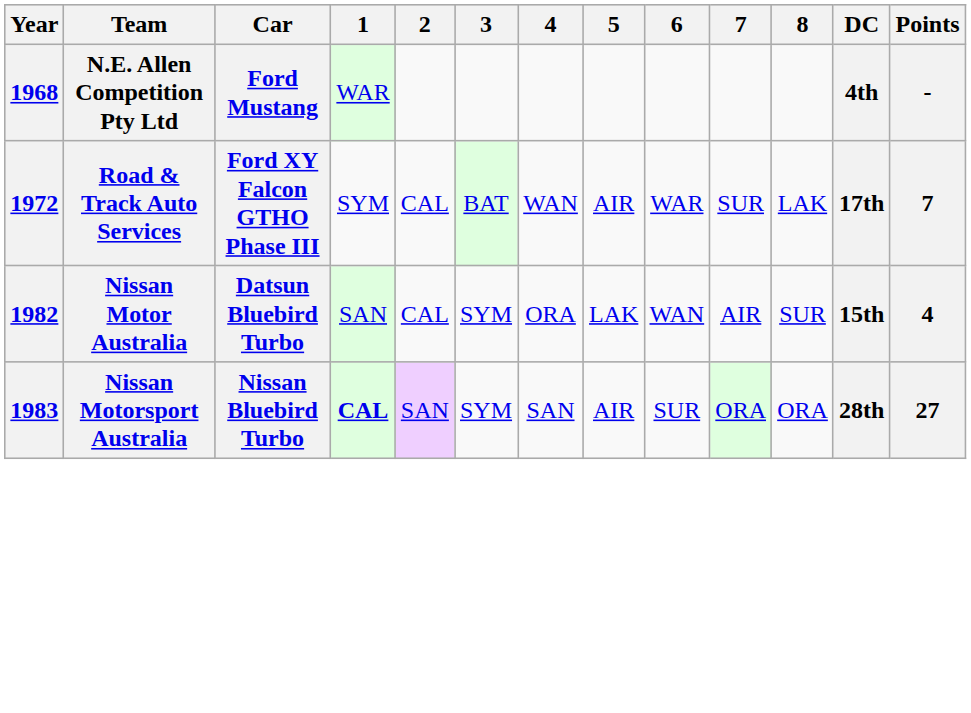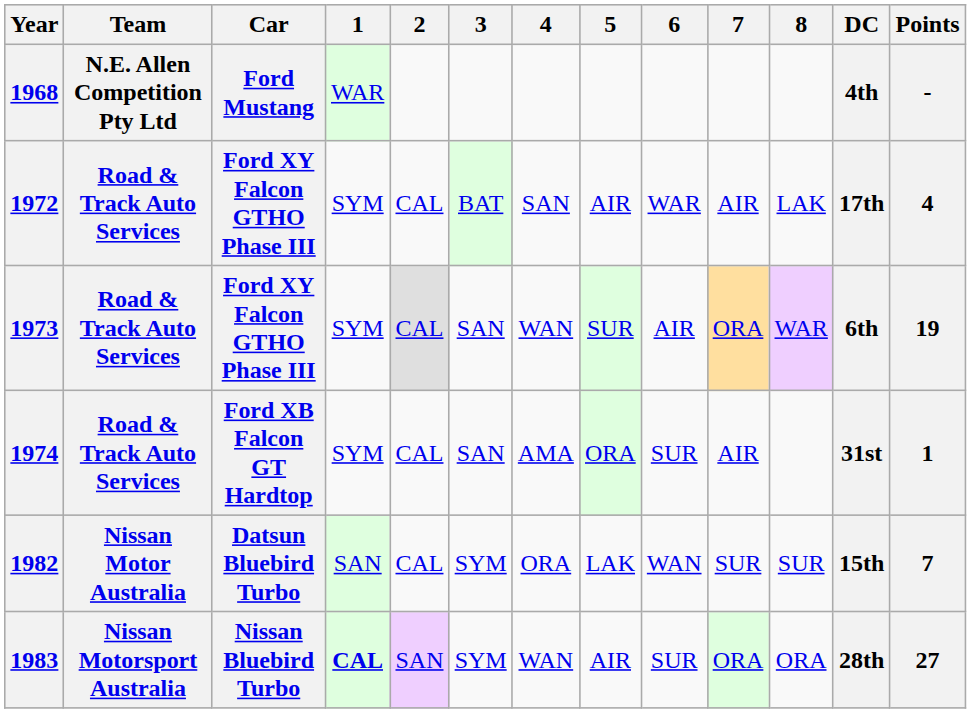1972 | 4: WAN -> SAN
1972 | 7: SUR -> AIR
1972 | Points: 7 -> 4
+ row: 1973 | Road & Track Auto Services | Ford XY Falcon GTHO Phase III | SYM | CAL | SAN | WAN | SUR | AIR | ORA | WAR | 6th | 19
+ row: 1974 | Road & Track Auto Services | Ford XB Falcon GT Hardtop | SYM | CAL | SAN | AMA | ORA | SUR | AIR | 31st | 1
1982 | 7: AIR -> SUR
1982 | Points: 4 -> 7
1983 | 4: SAN -> WAN
